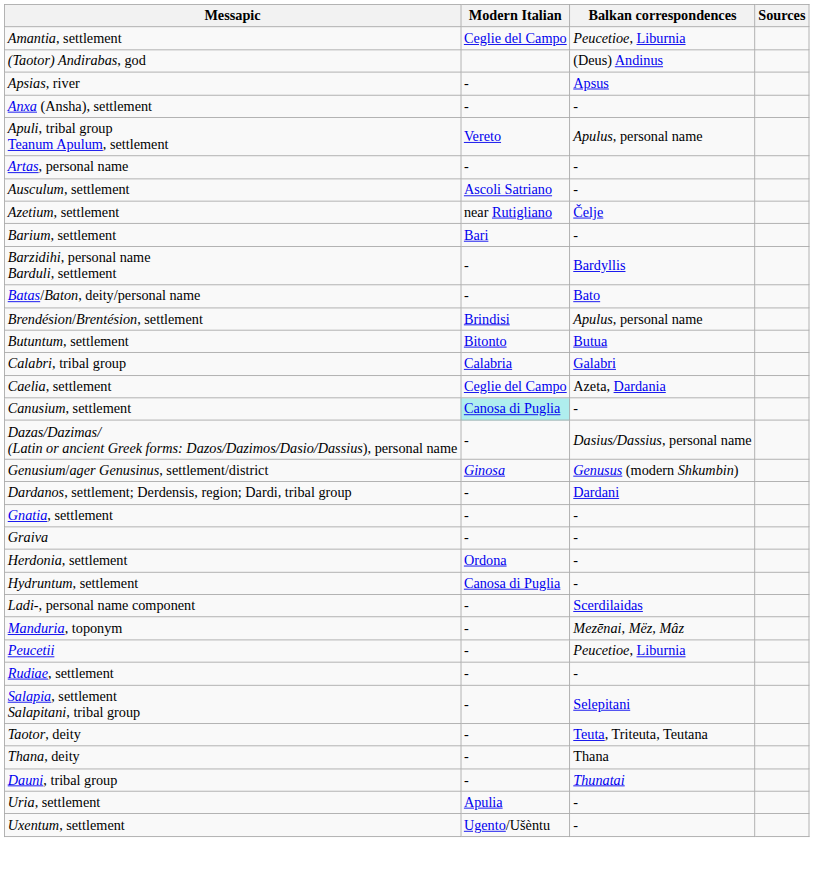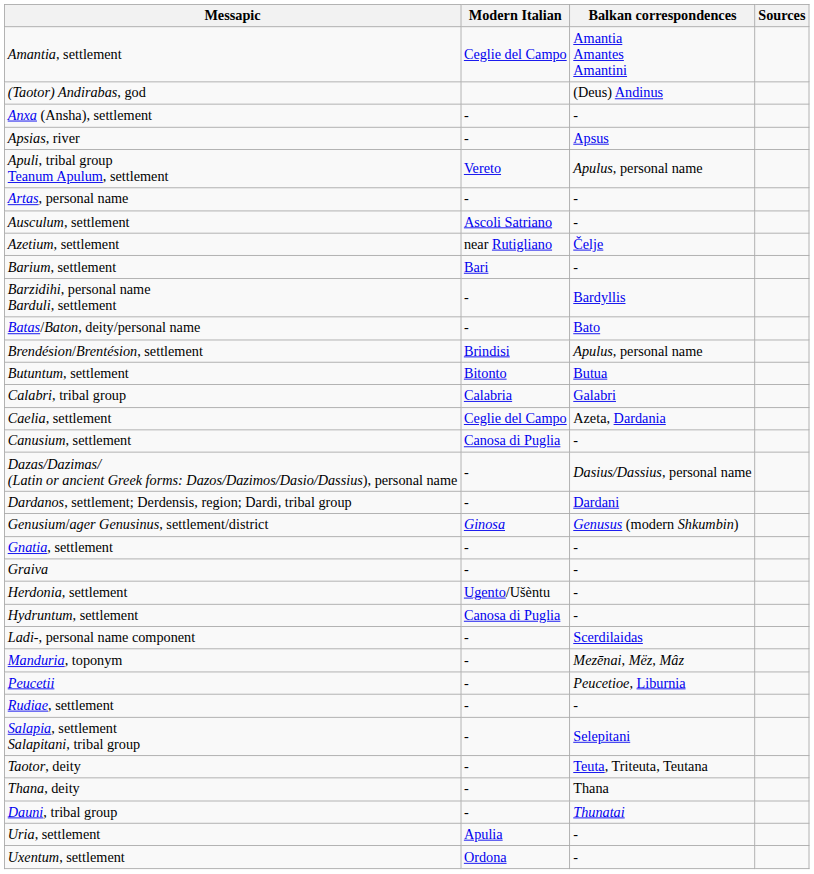Amantia, settlement | Balkan correspondences: Peucetioe, Liburnia -> Amantia Amantes Amantini
rows swapped: Anxa (Ansha), settlement <-> Apsias, river
Canusium, settlement | Modern Italian: paleturquoise background -> no background
rows swapped: Dardanos, settlement; Derdensis, region; Dardi, tribal group <-> Genusium/ager Genusinus, settlement/district
Herdonia, settlement | Modern Italian: Ordona -> Ugento/Ušèntu
Uxentum, settlement | Modern Italian: Ugento/Ušèntu -> Ordona
